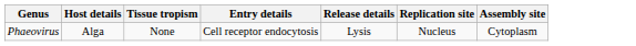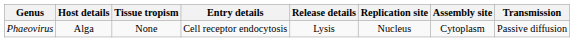+ column: Transmission | Passive diffusion
